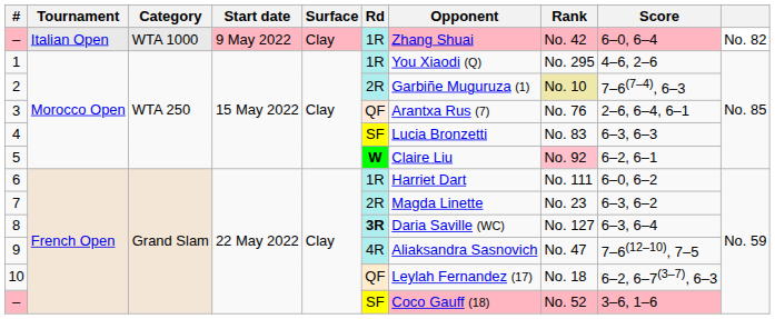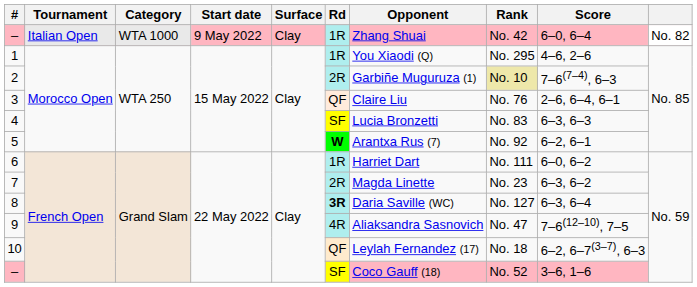3 | Opponent: Arantxa Rus (7) -> Claire Liu
5 | Opponent: Claire Liu -> Arantxa Rus (7)
5 | Rank: pink background -> no background
